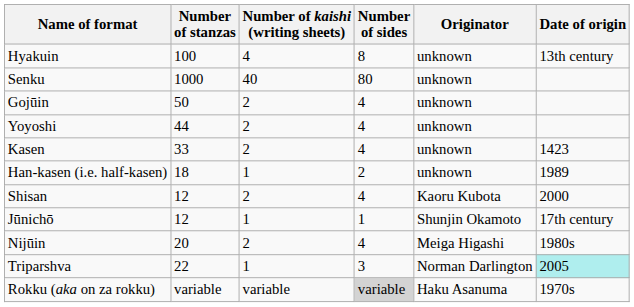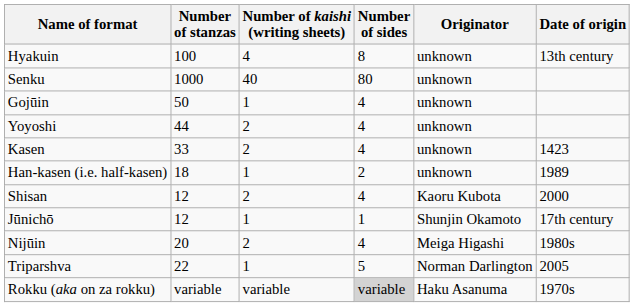Gojūin | Number of kaishi (writing sheets): 2 -> 1
Triparshva | Number of sides: 3 -> 5
Triparshva | Date of origin: paleturquoise background -> no background
